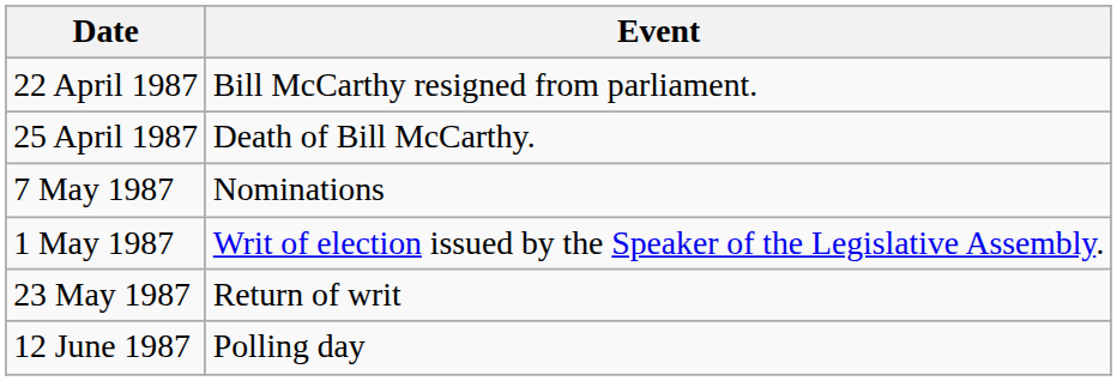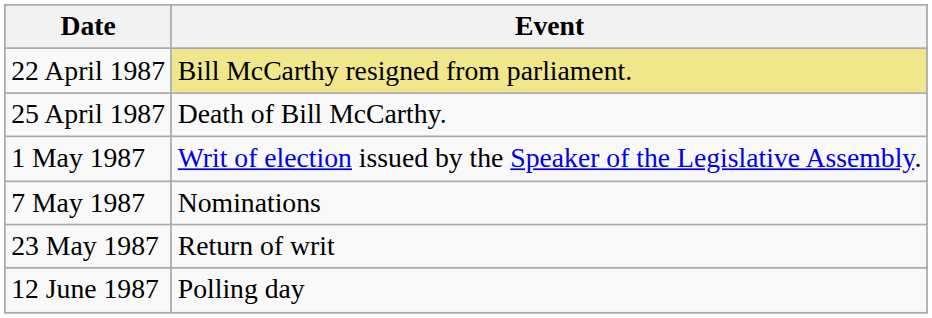22 April 1987 | Event: no background -> khaki background
rows swapped: 1 May 1987 <-> 7 May 1987
